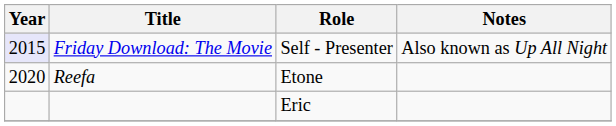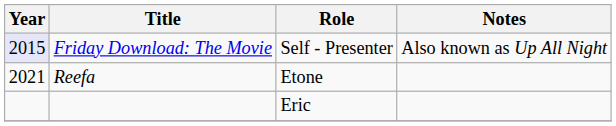Reefa | Year: 2020 -> 2021
